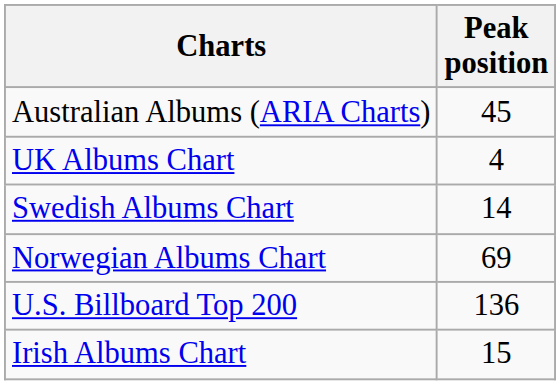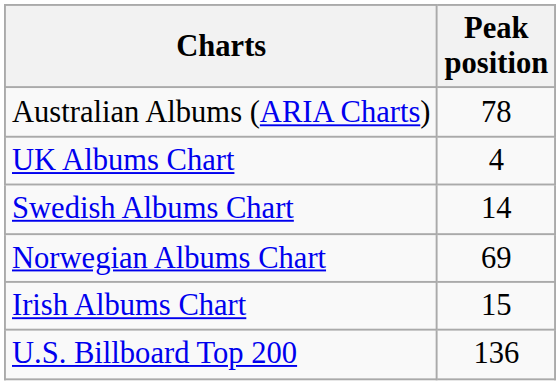Australian Albums (ARIA Charts) | Peak position: 45 -> 78
rows swapped: Irish Albums Chart <-> U.S. Billboard Top 200
